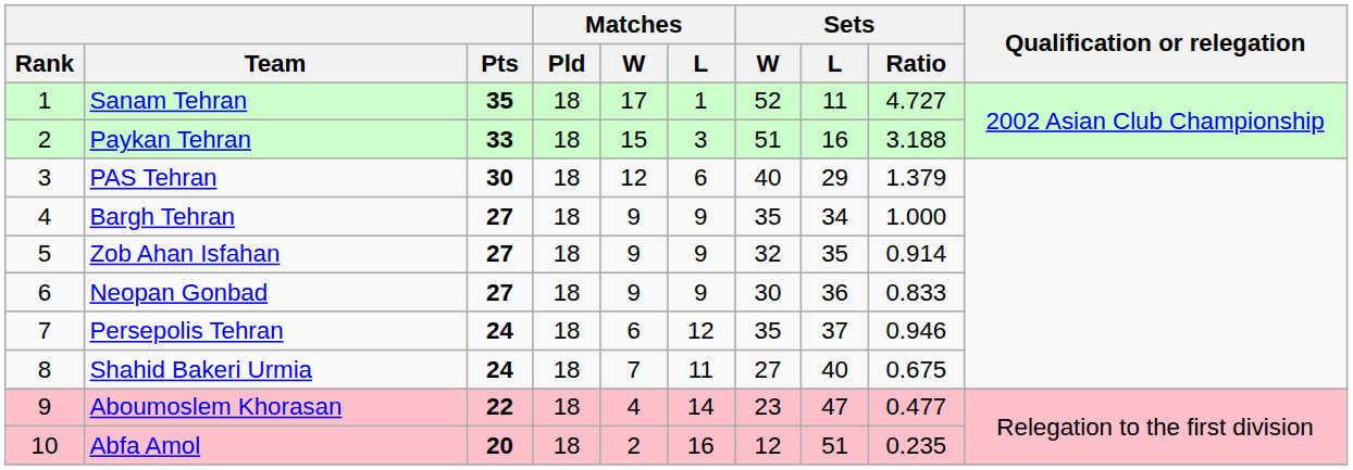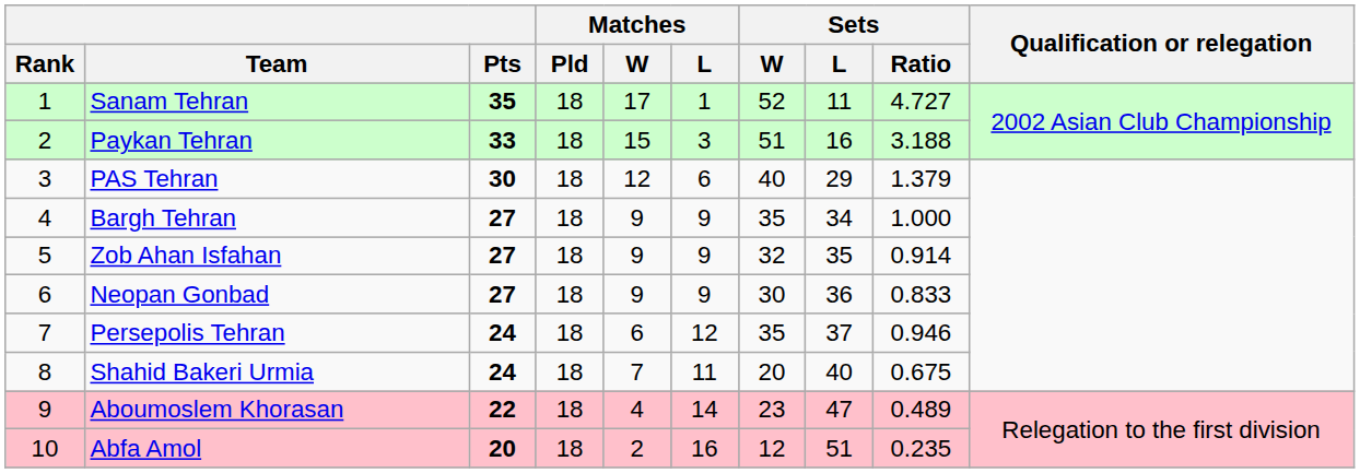Shahid Bakeri Urmia | Sets / W: 27 -> 20
Aboumoslem Khorasan | Sets / Ratio: 0.477 -> 0.489
